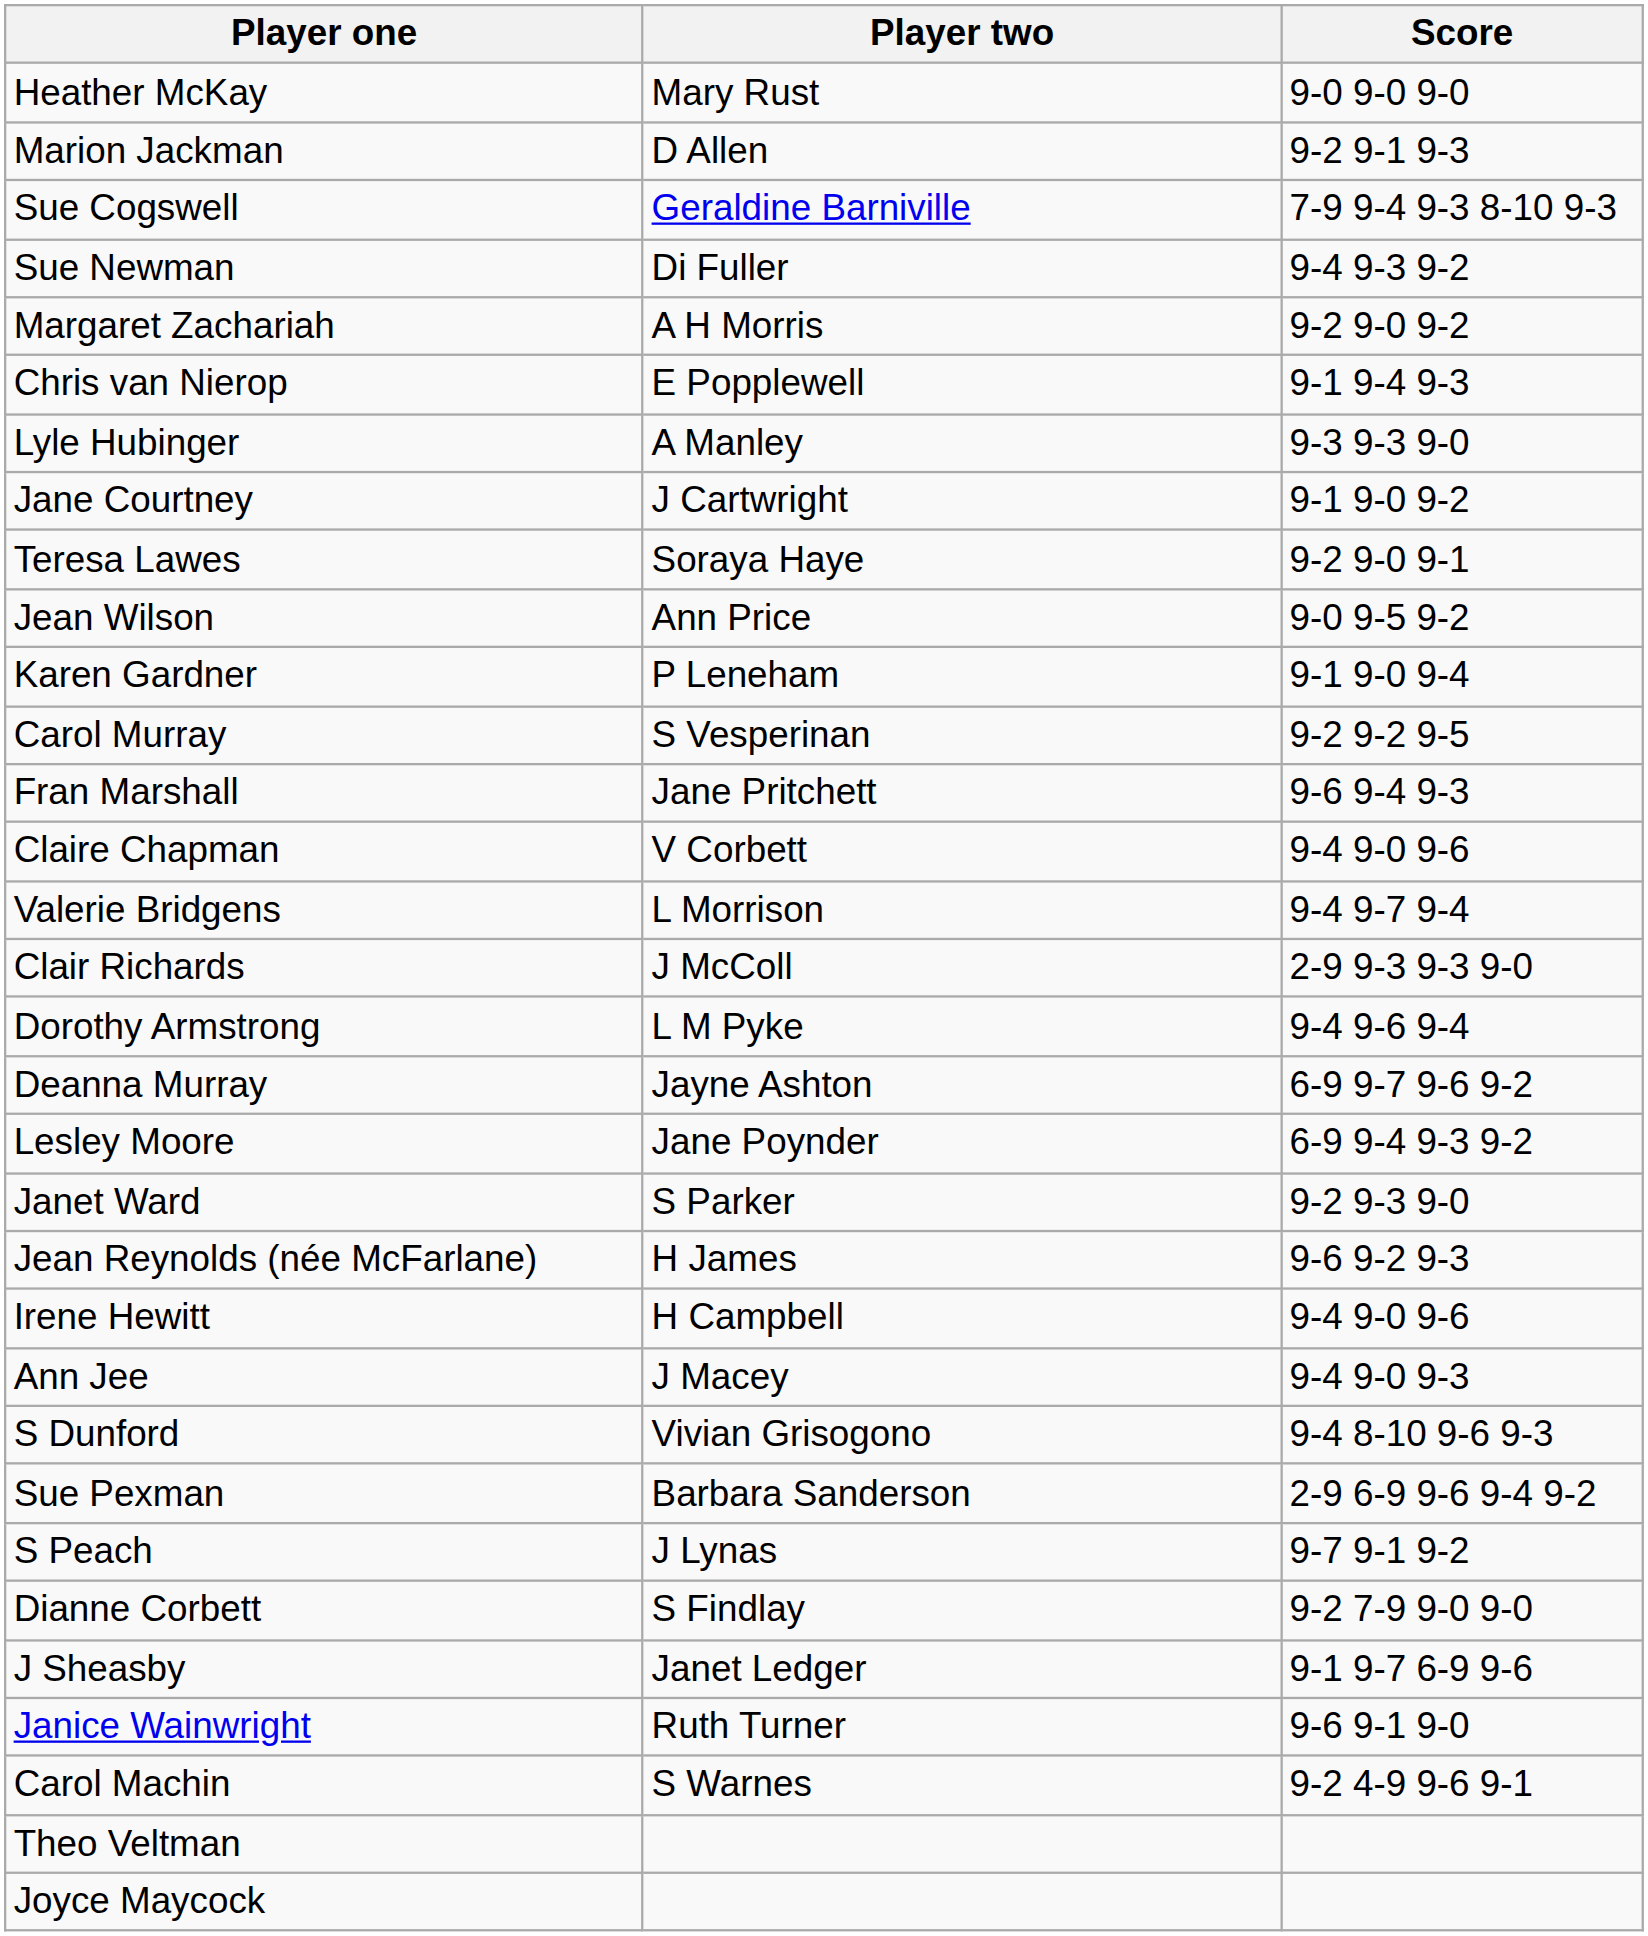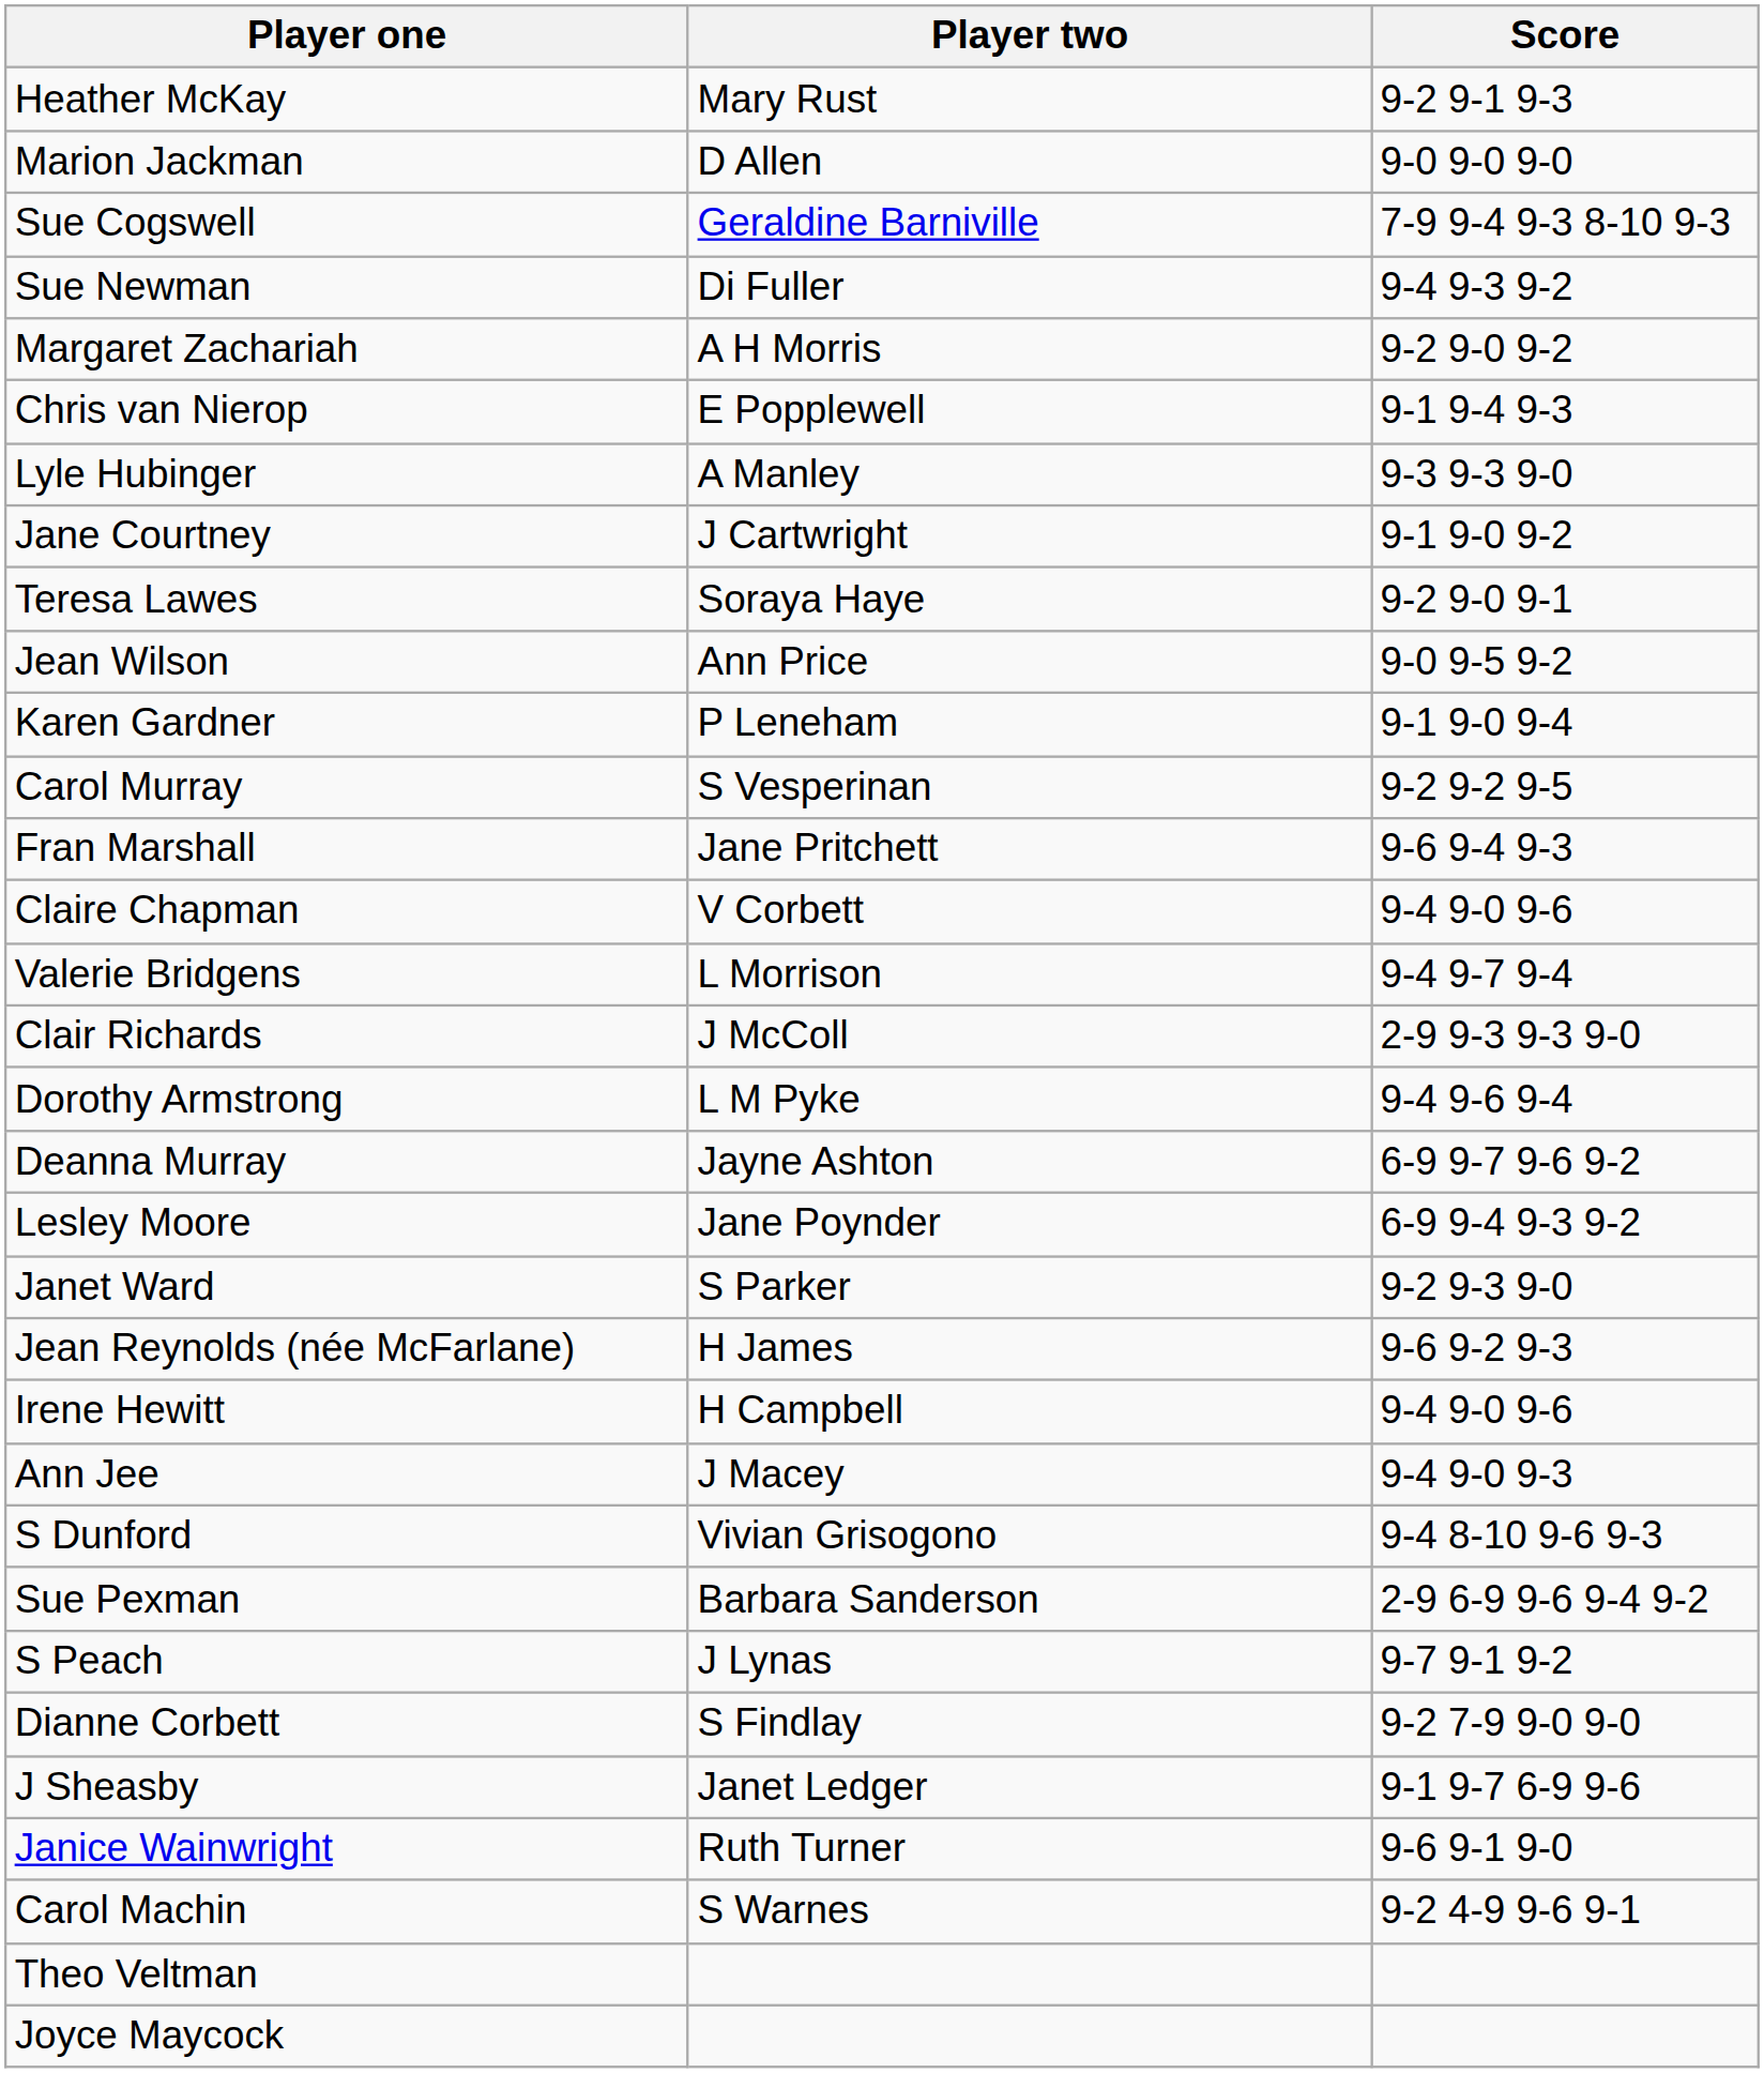Heather McKay | Score: 9-0 9-0 9-0 -> 9-2 9-1 9-3
Marion Jackman | Score: 9-2 9-1 9-3 -> 9-0 9-0 9-0
